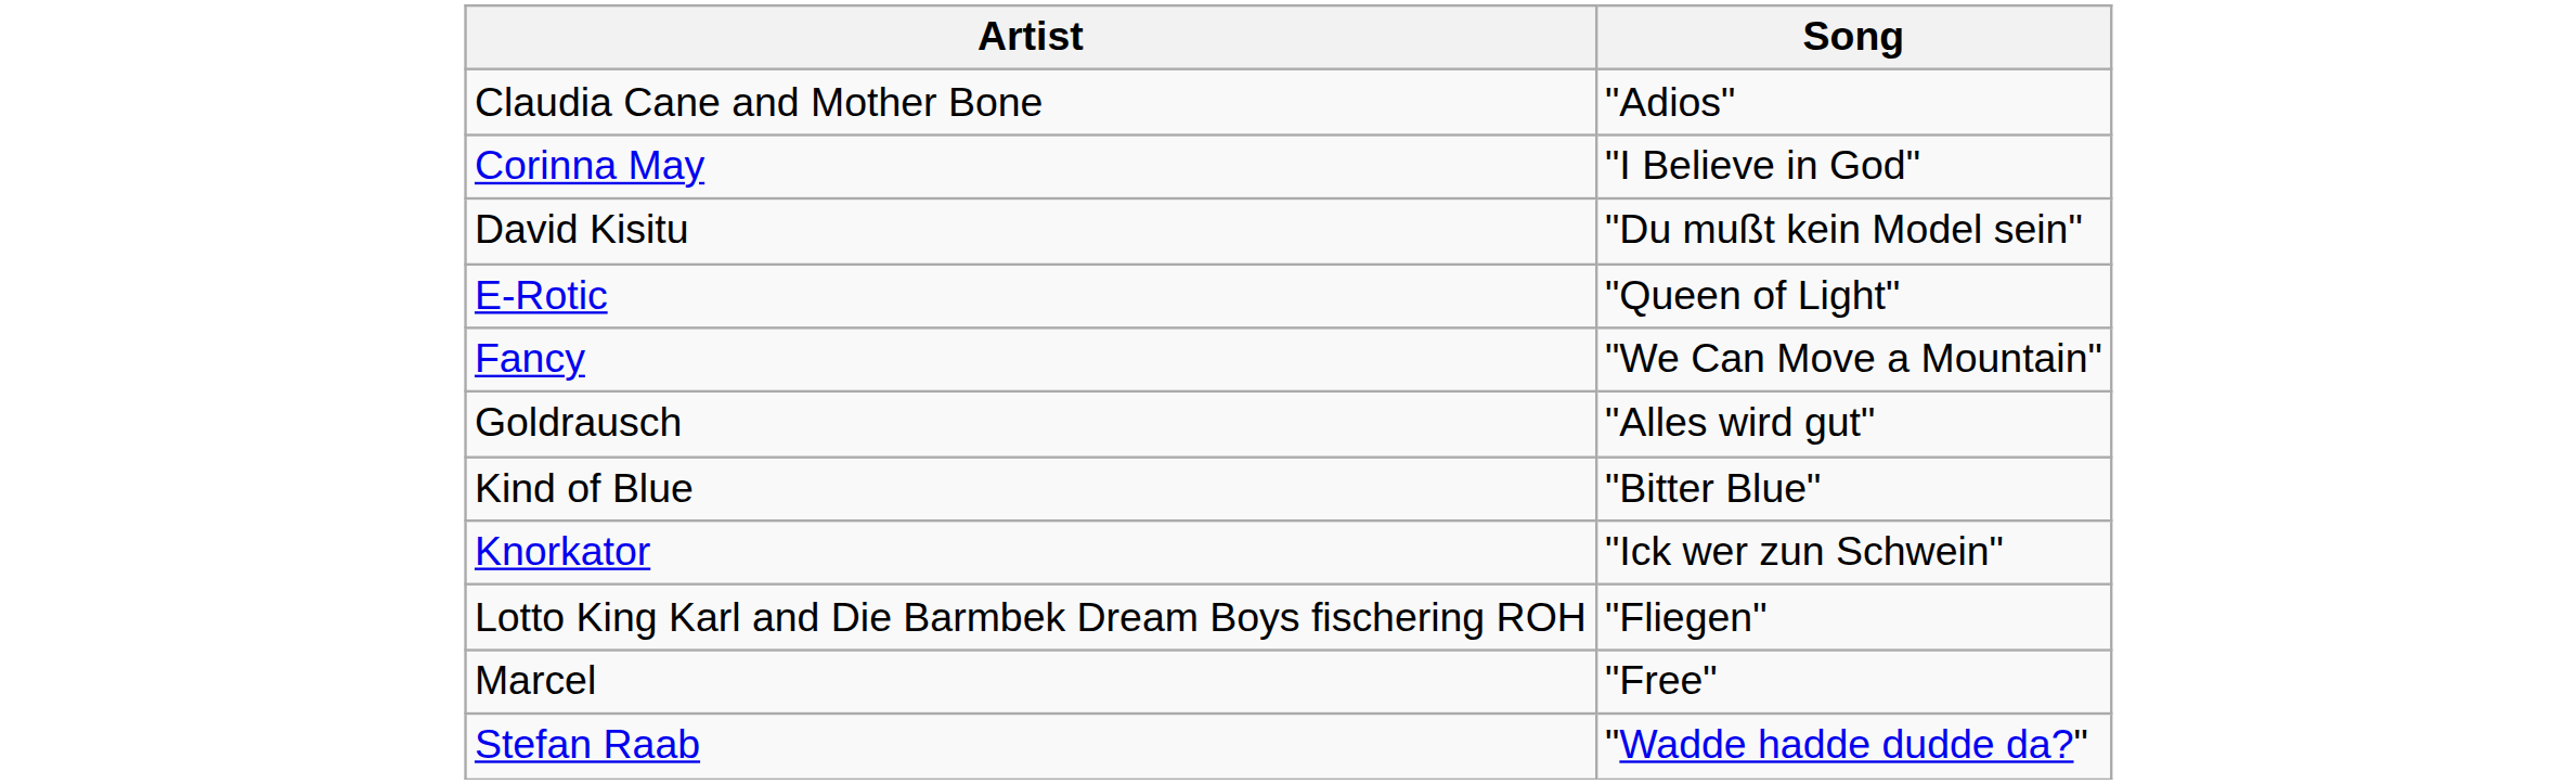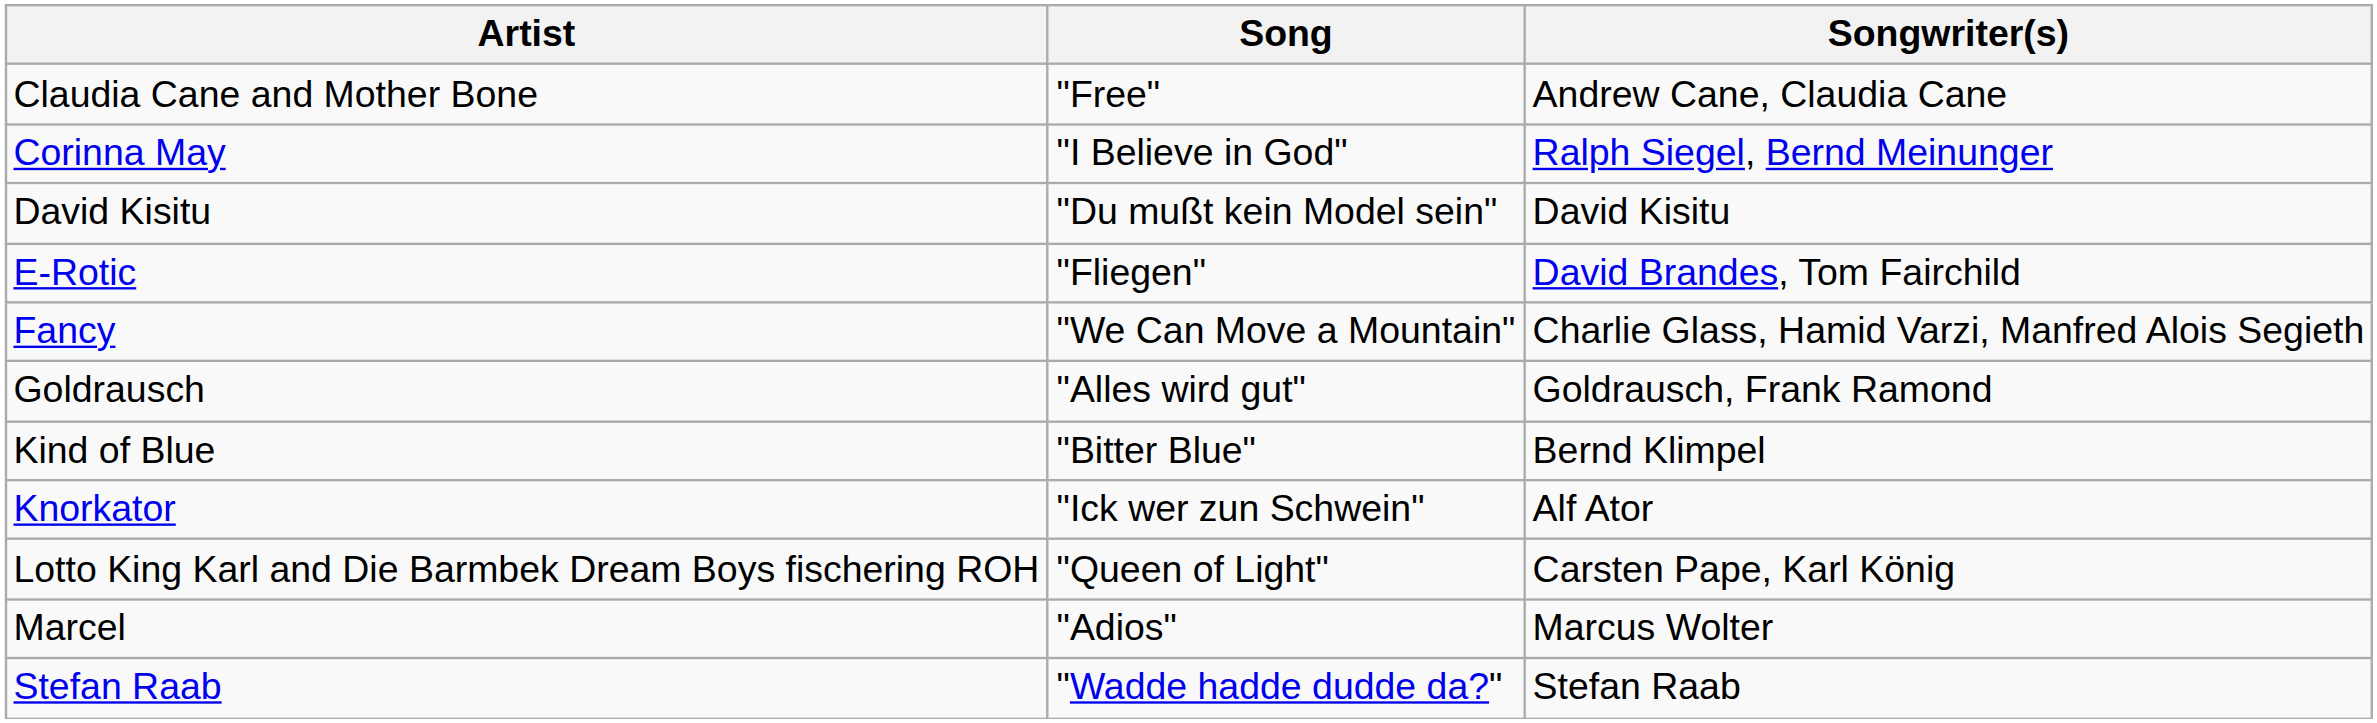+ column: Songwriter(s) | Andrew Cane, Claudia Cane | Ralph Siegel, Bernd Meinunger | David Kisitu | David Brandes, Tom Fairchild | Charlie Glass, Hamid Varzi, Manfred Alois Segieth | Goldrausch, Frank Ramond | Bernd Klimpel | Alf Ator | Carsten Pape, Karl König | Marcus Wolter | Stefan Raab
Claudia Cane and Mother Bone | Song: "Adios" -> "Free"
E-Rotic | Song: "Queen of Light" -> "Fliegen"
Lotto King Karl and Die Barmbek Dream Boys fischering ROH | Song: "Fliegen" -> "Queen of Light"
Marcel | Song: "Free" -> "Adios"
